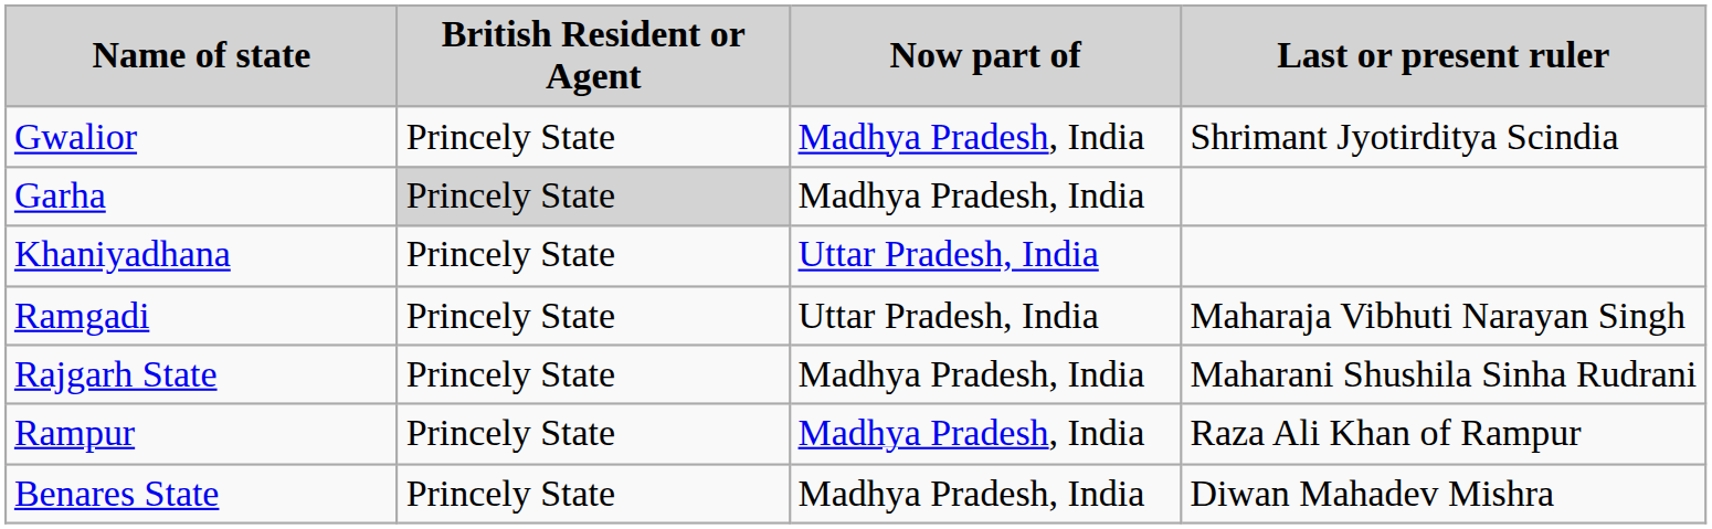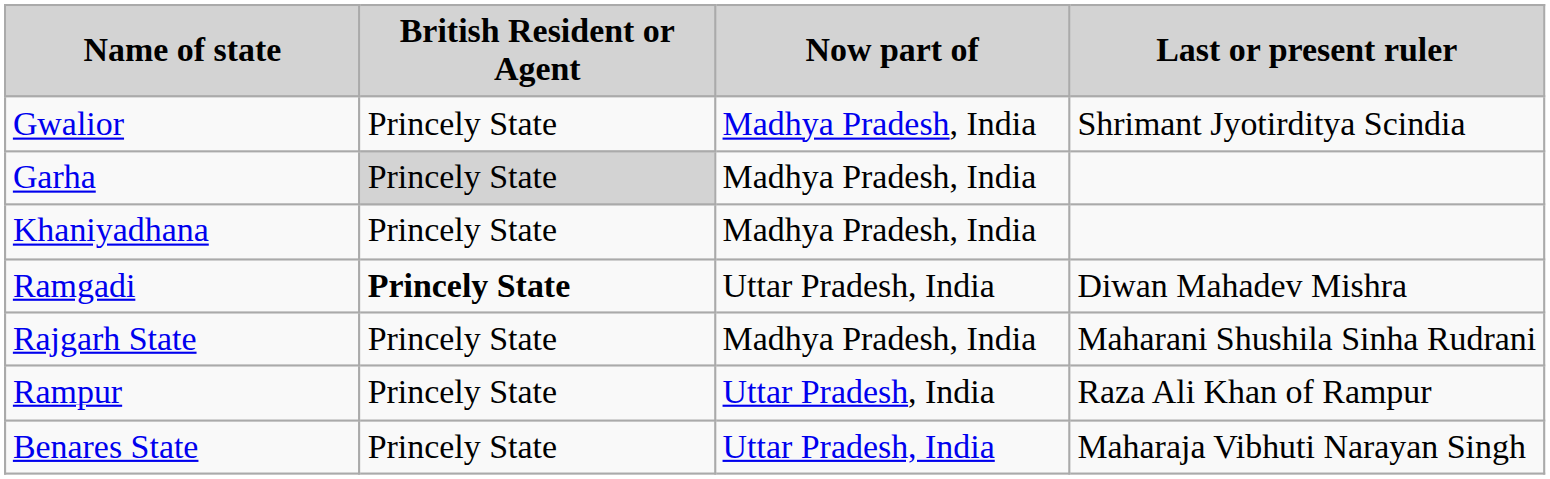Khaniyadhana | Now part of: Uttar Pradesh, India -> Madhya Pradesh, India
Ramgadi | British Resident or Agent: normal -> bold
Ramgadi | Last or present ruler: Maharaja Vibhuti Narayan Singh -> Diwan Mahadev Mishra
Rampur | Now part of: Madhya Pradesh, India -> Uttar Pradesh, India
Benares State | Now part of: Madhya Pradesh, India -> Uttar Pradesh, India
Benares State | Last or present ruler: Diwan Mahadev Mishra -> Maharaja Vibhuti Narayan Singh
